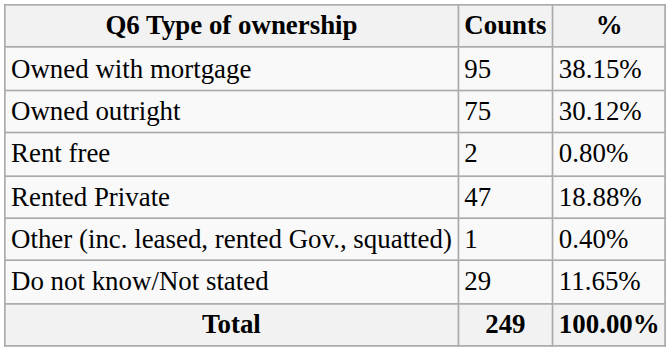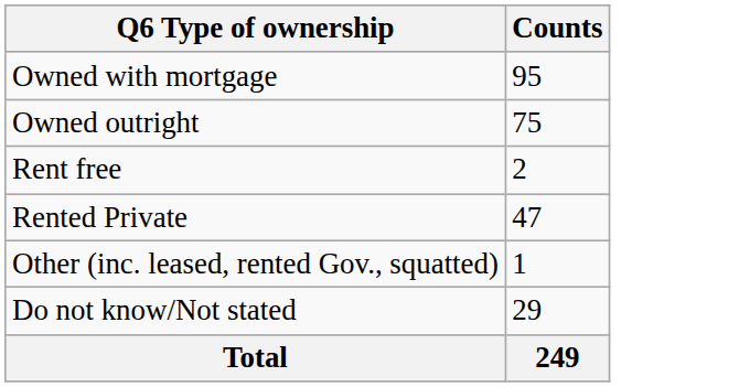- column: % | 38.15% | 30.12% | 0.80% | 18.88% | 0.40% | 11.65% | 100.00%
